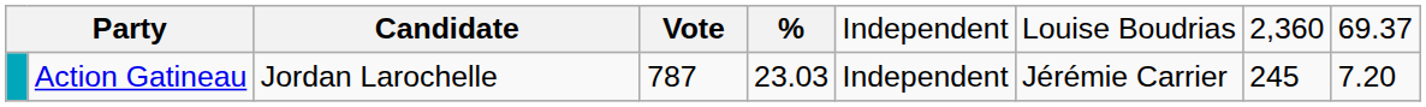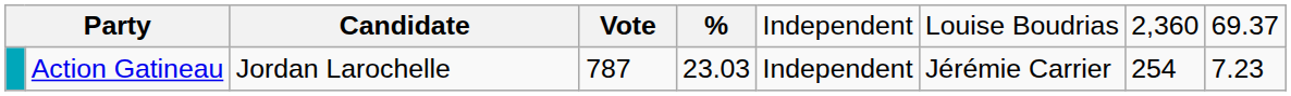Action Gatineau | column 8: 245 -> 254
Action Gatineau | column 9: 7.20 -> 7.23
